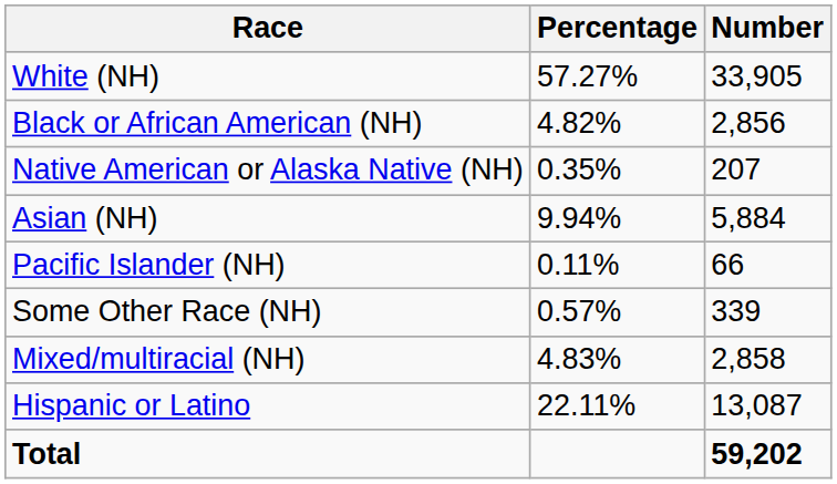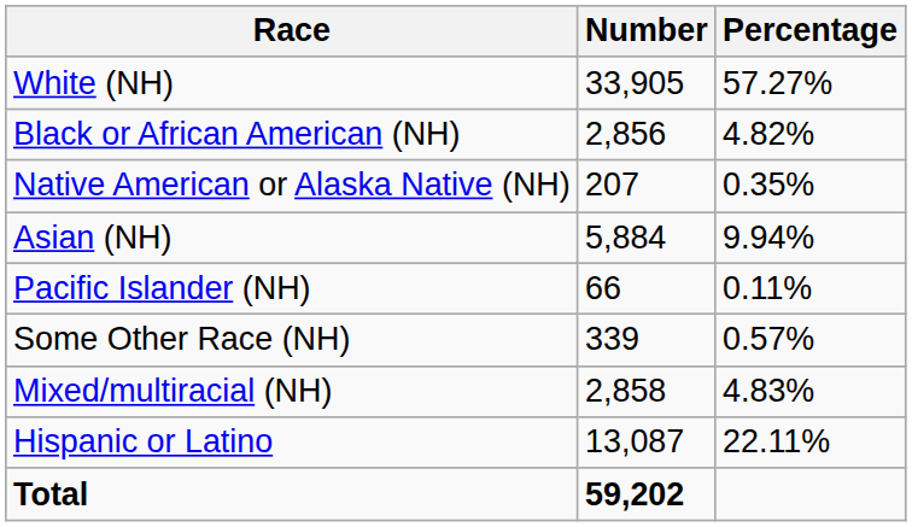columns swapped: Number <-> Percentage
